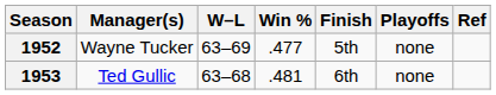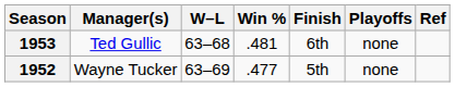rows swapped: 1952 <-> 1953
